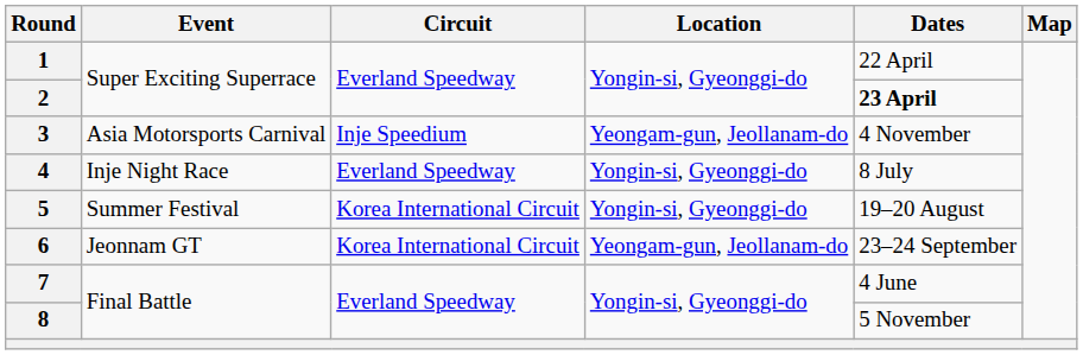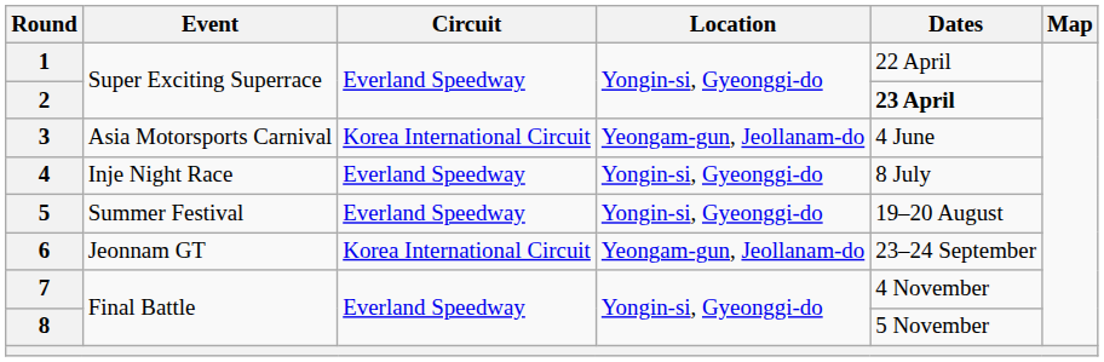3 | Circuit: Inje Speedium -> Korea International Circuit
3 | Dates: 4 November -> 4 June
5 | Circuit: Korea International Circuit -> Everland Speedway
7 | Dates: 4 June -> 4 November
